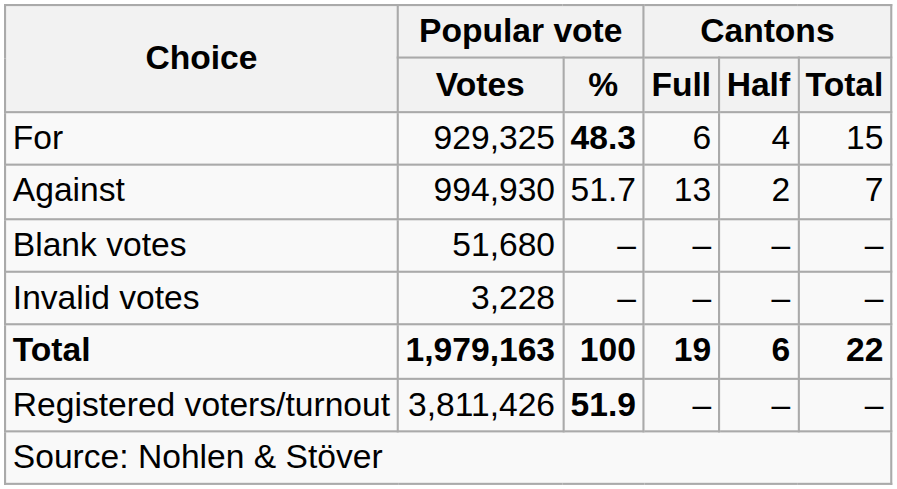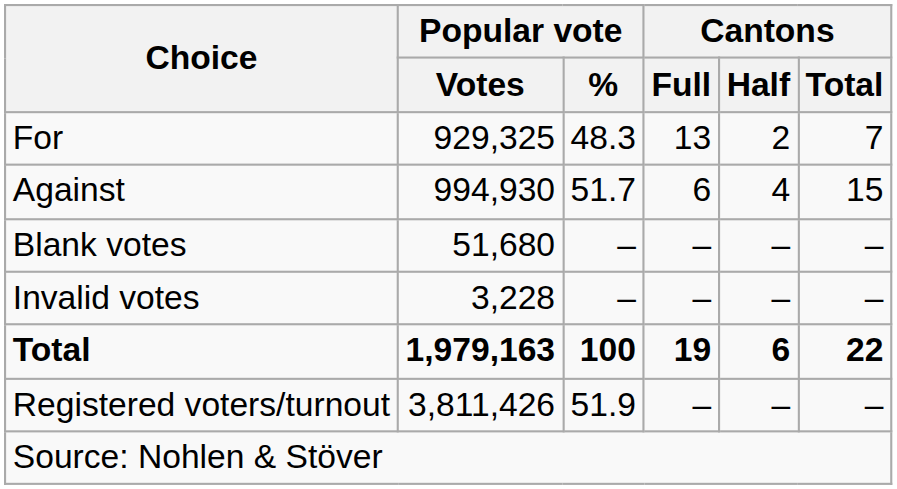For | Popular vote / %: bold -> normal
For | Cantons / Full: 6 -> 13
For | Cantons / Half: 4 -> 2
For | Cantons / Total: 15 -> 7
Against | Cantons / Full: 13 -> 6
Against | Cantons / Half: 2 -> 4
Against | Cantons / Total: 7 -> 15
Registered voters/turnout | Popular vote / %: bold -> normal
